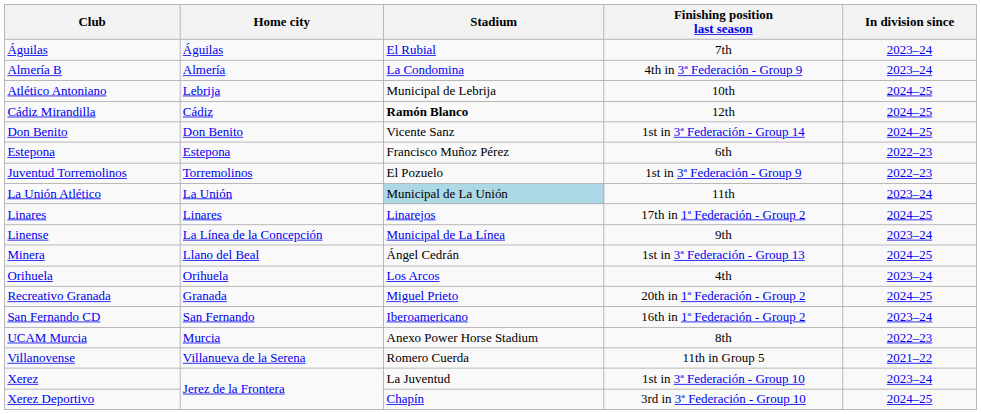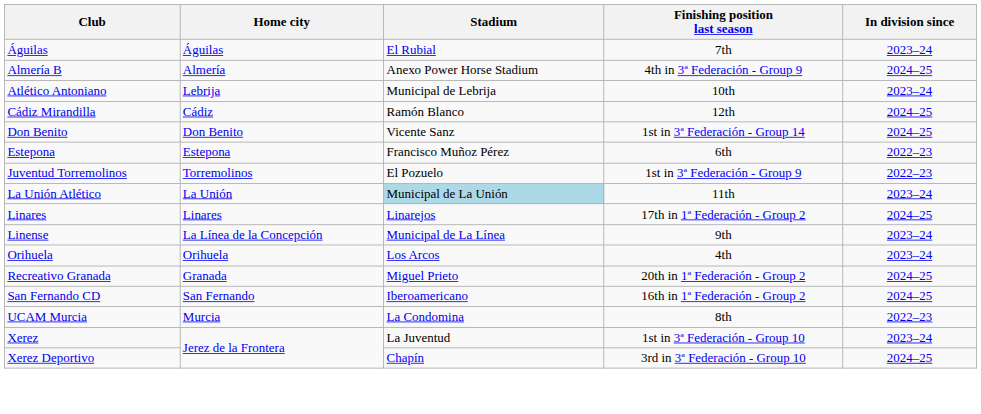Almería B | Stadium: La Condomina -> Anexo Power Horse Stadium
Almería B | In division since: 2023–24 -> 2024–25
Atlético Antoniano | In division since: 2024–25 -> 2023–24
Cádiz Mirandilla | Stadium: bold -> normal
- row: Minera | Llano del Beal | Ángel Cedrán | 1st in 3ª Federación - Group 13 | 2024–25
San Fernando CD | In division since: 2023–24 -> 2024–25
UCAM Murcia | Stadium: Anexo Power Horse Stadium -> La Condomina
- row: Villanovense | Villanueva de la Serena | Romero Cuerda | 11th in Group 5 | 2021–22
